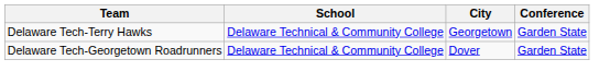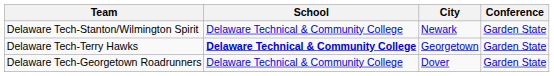+ row: Delaware Tech-Stanton/Wilmington Spirit | Delaware Technical & Community College | Newark | Garden State
Delaware Tech-Terry Hawks | School: normal -> bold
